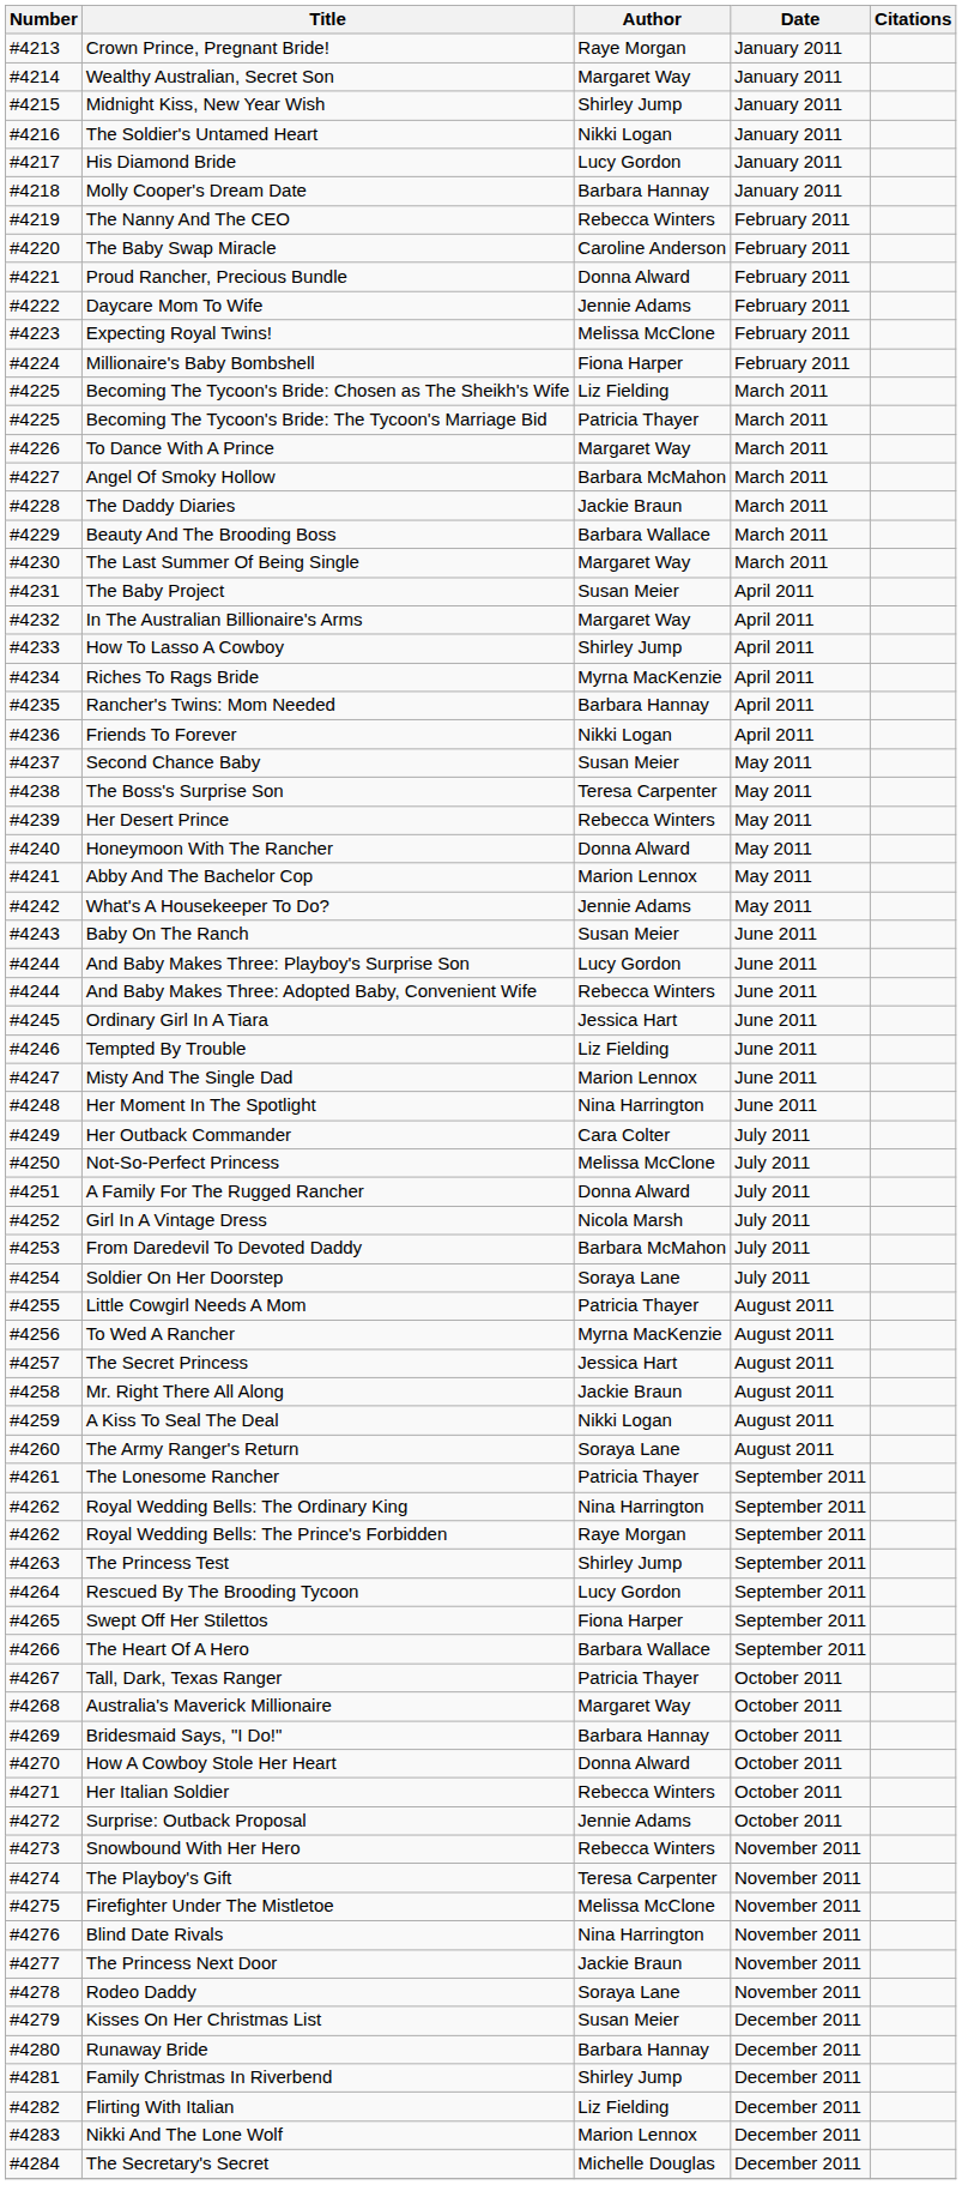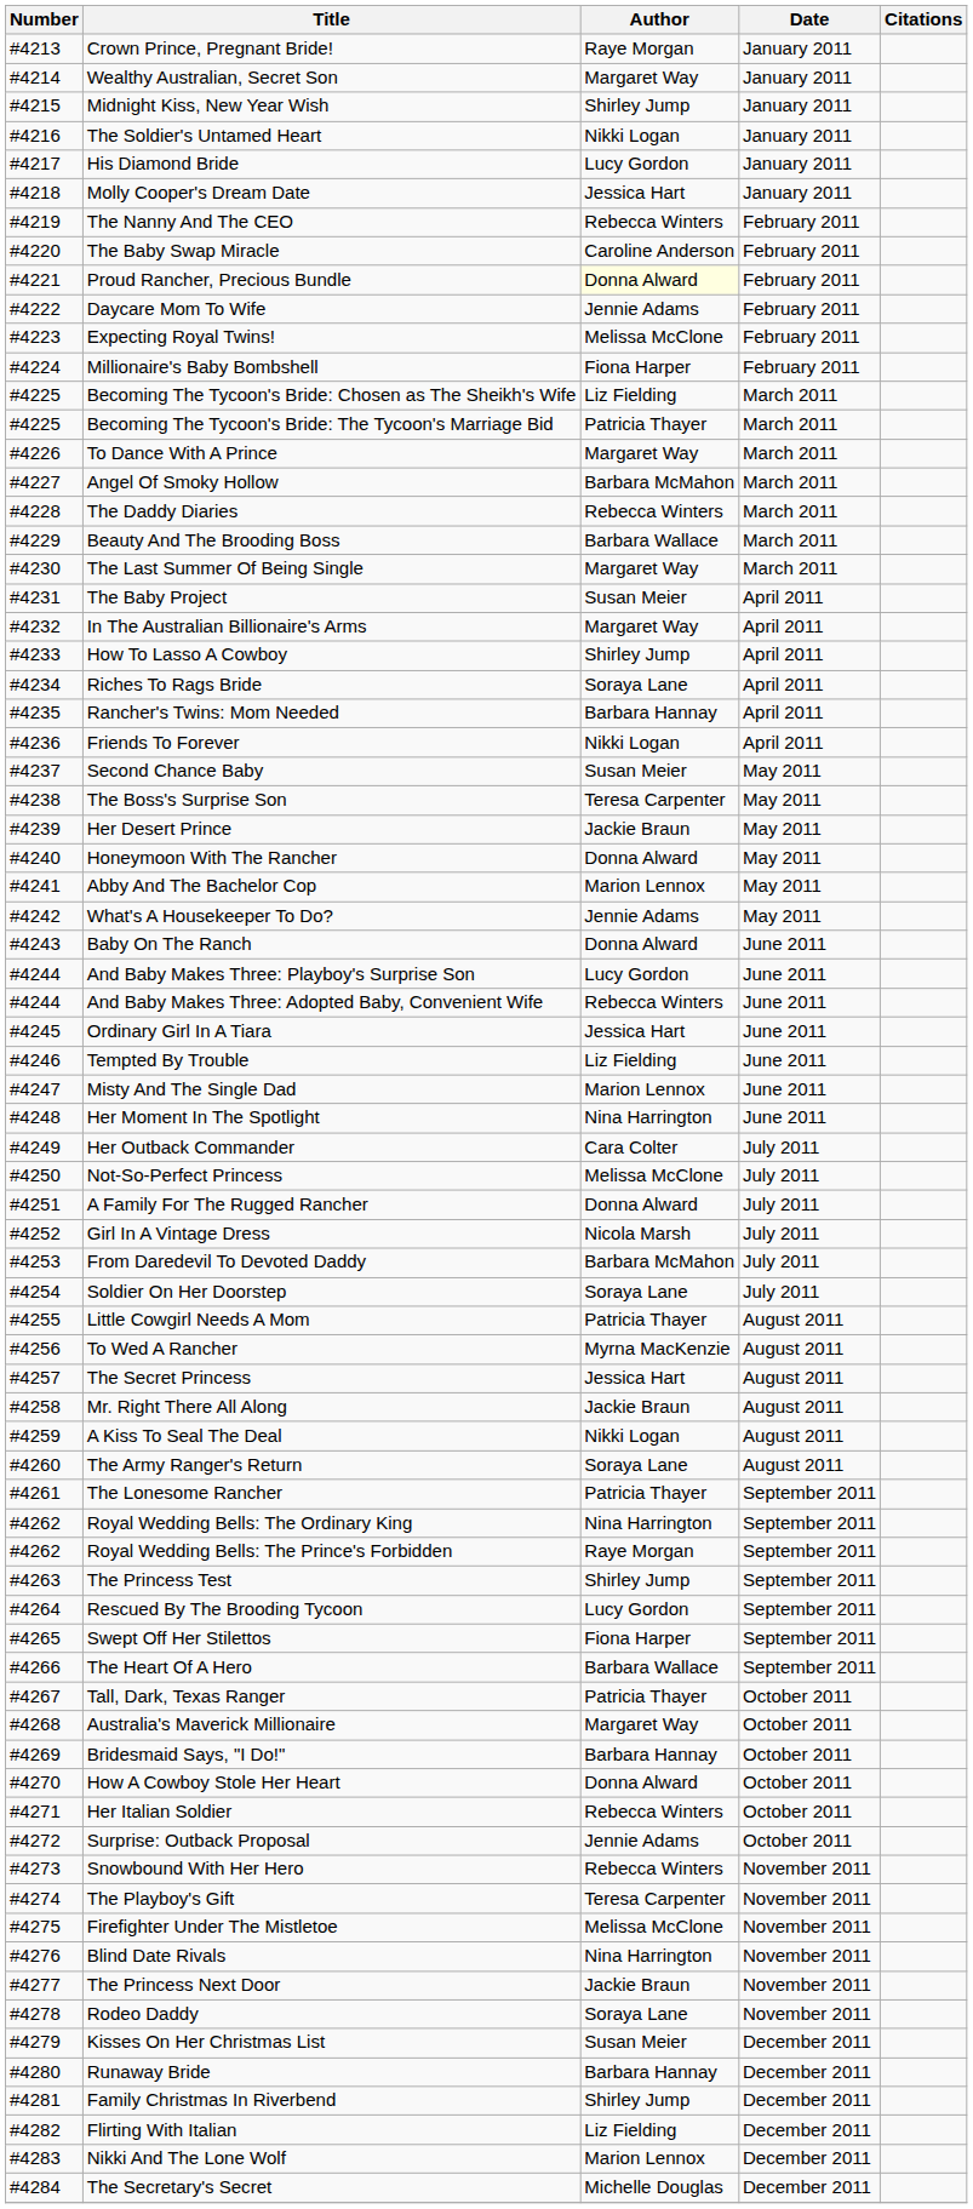Molly Cooper's Dream Date | Author: Barbara Hannay -> Jessica Hart
Proud Rancher, Precious Bundle | Author: no background -> lightyellow background
The Daddy Diaries | Author: Jackie Braun -> Rebecca Winters
Riches To Rags Bride | Author: Myrna MacKenzie -> Soraya Lane
Her Desert Prince | Author: Rebecca Winters -> Jackie Braun
Baby On The Ranch | Author: Susan Meier -> Donna Alward
